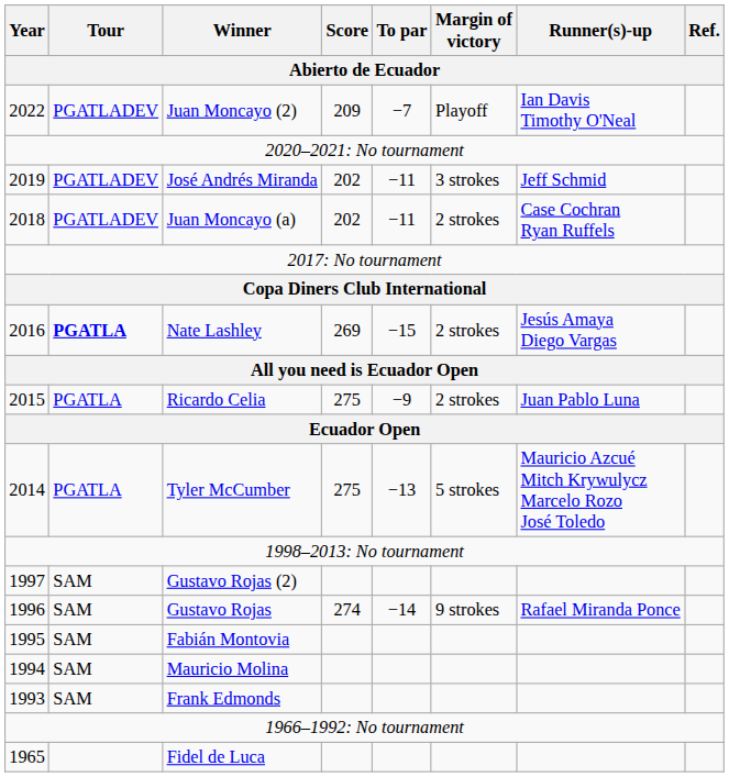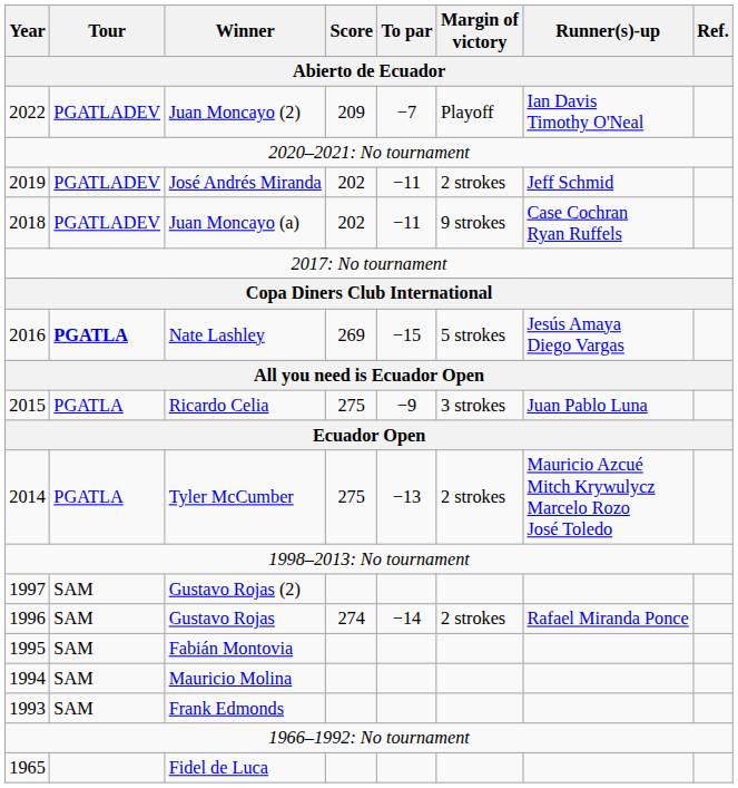José Andrés Miranda | Margin of victory: 3 strokes -> 2 strokes
Juan Moncayo (a) | Margin of victory: 2 strokes -> 9 strokes
Nate Lashley | Margin of victory: 2 strokes -> 5 strokes
Ricardo Celia | Margin of victory: 2 strokes -> 3 strokes
Tyler McCumber | Margin of victory: 5 strokes -> 2 strokes
Gustavo Rojas | Margin of victory: 9 strokes -> 2 strokes
